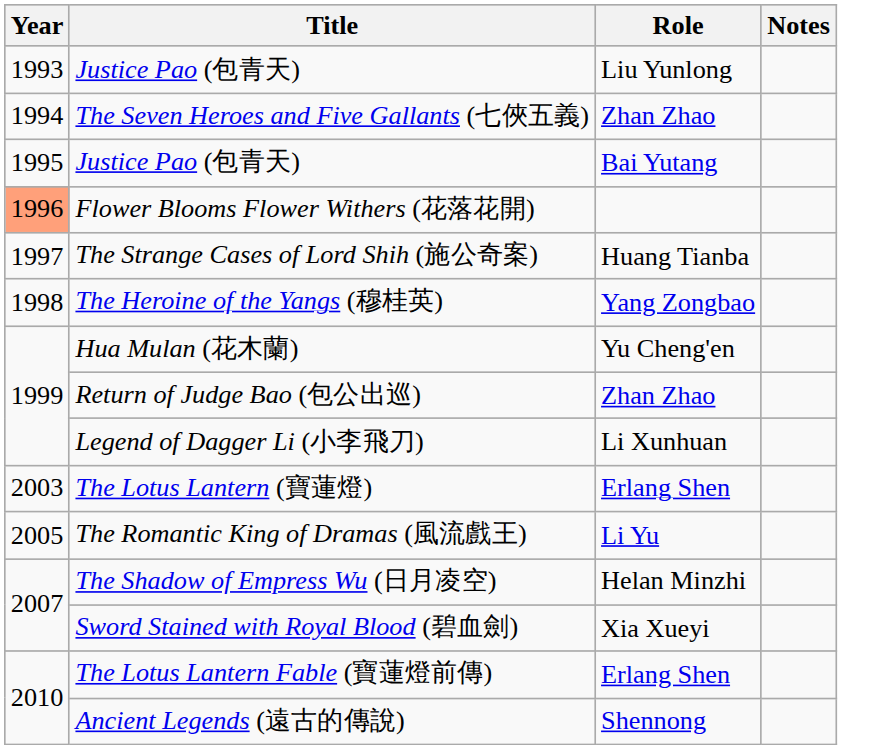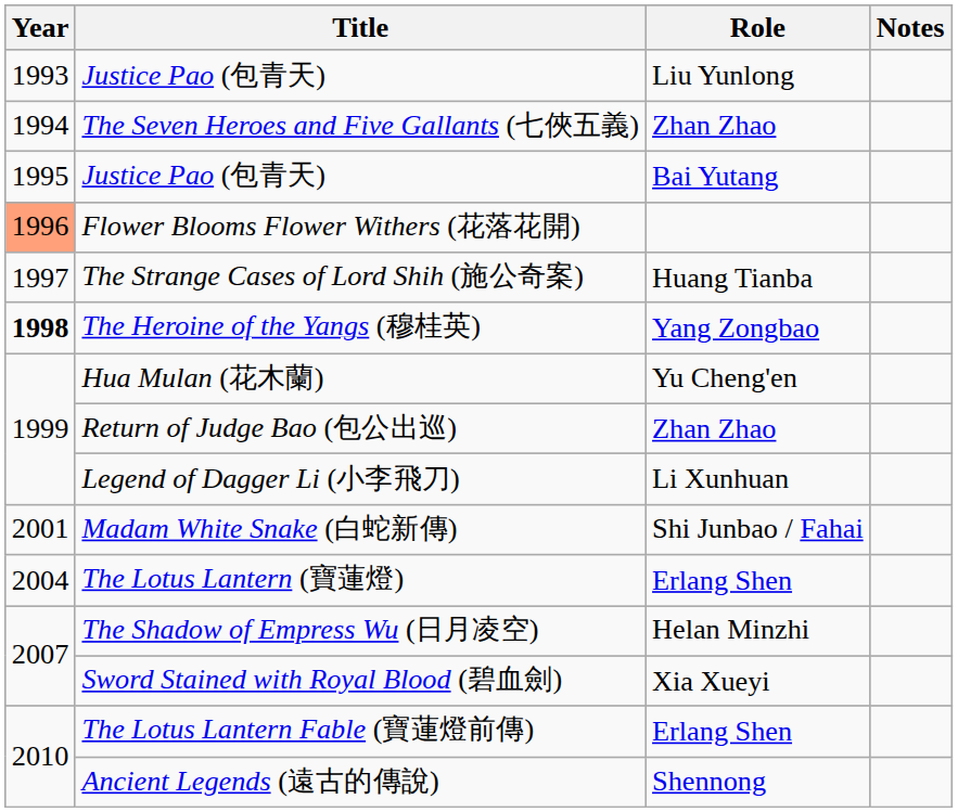The Heroine of the Yangs (穆桂英) | Year: normal -> bold
+ row: 2001 | Madam White Snake (白蛇新傳) | Shi Junbao / Fahai
The Lotus Lantern (寶蓮燈) | Year: 2003 -> 2004
- row: 2005 | The Romantic King of Dramas (風流戲王) | Li Yu
